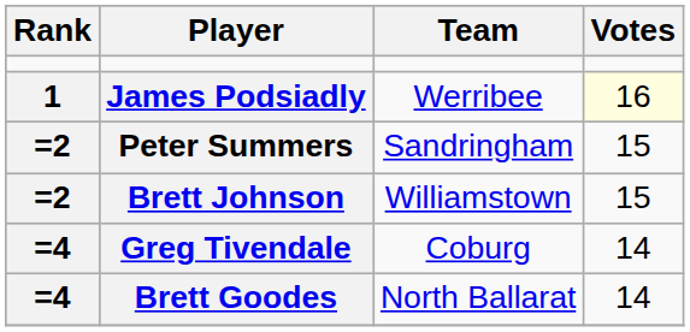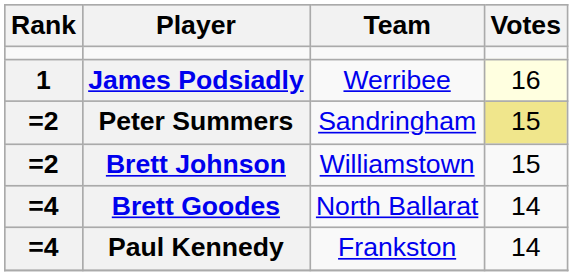Peter Summers | Votes: no background -> khaki background
- row: =4 | Greg Tivendale | Coburg | 14
+ row: =4 | Paul Kennedy | Frankston | 14
